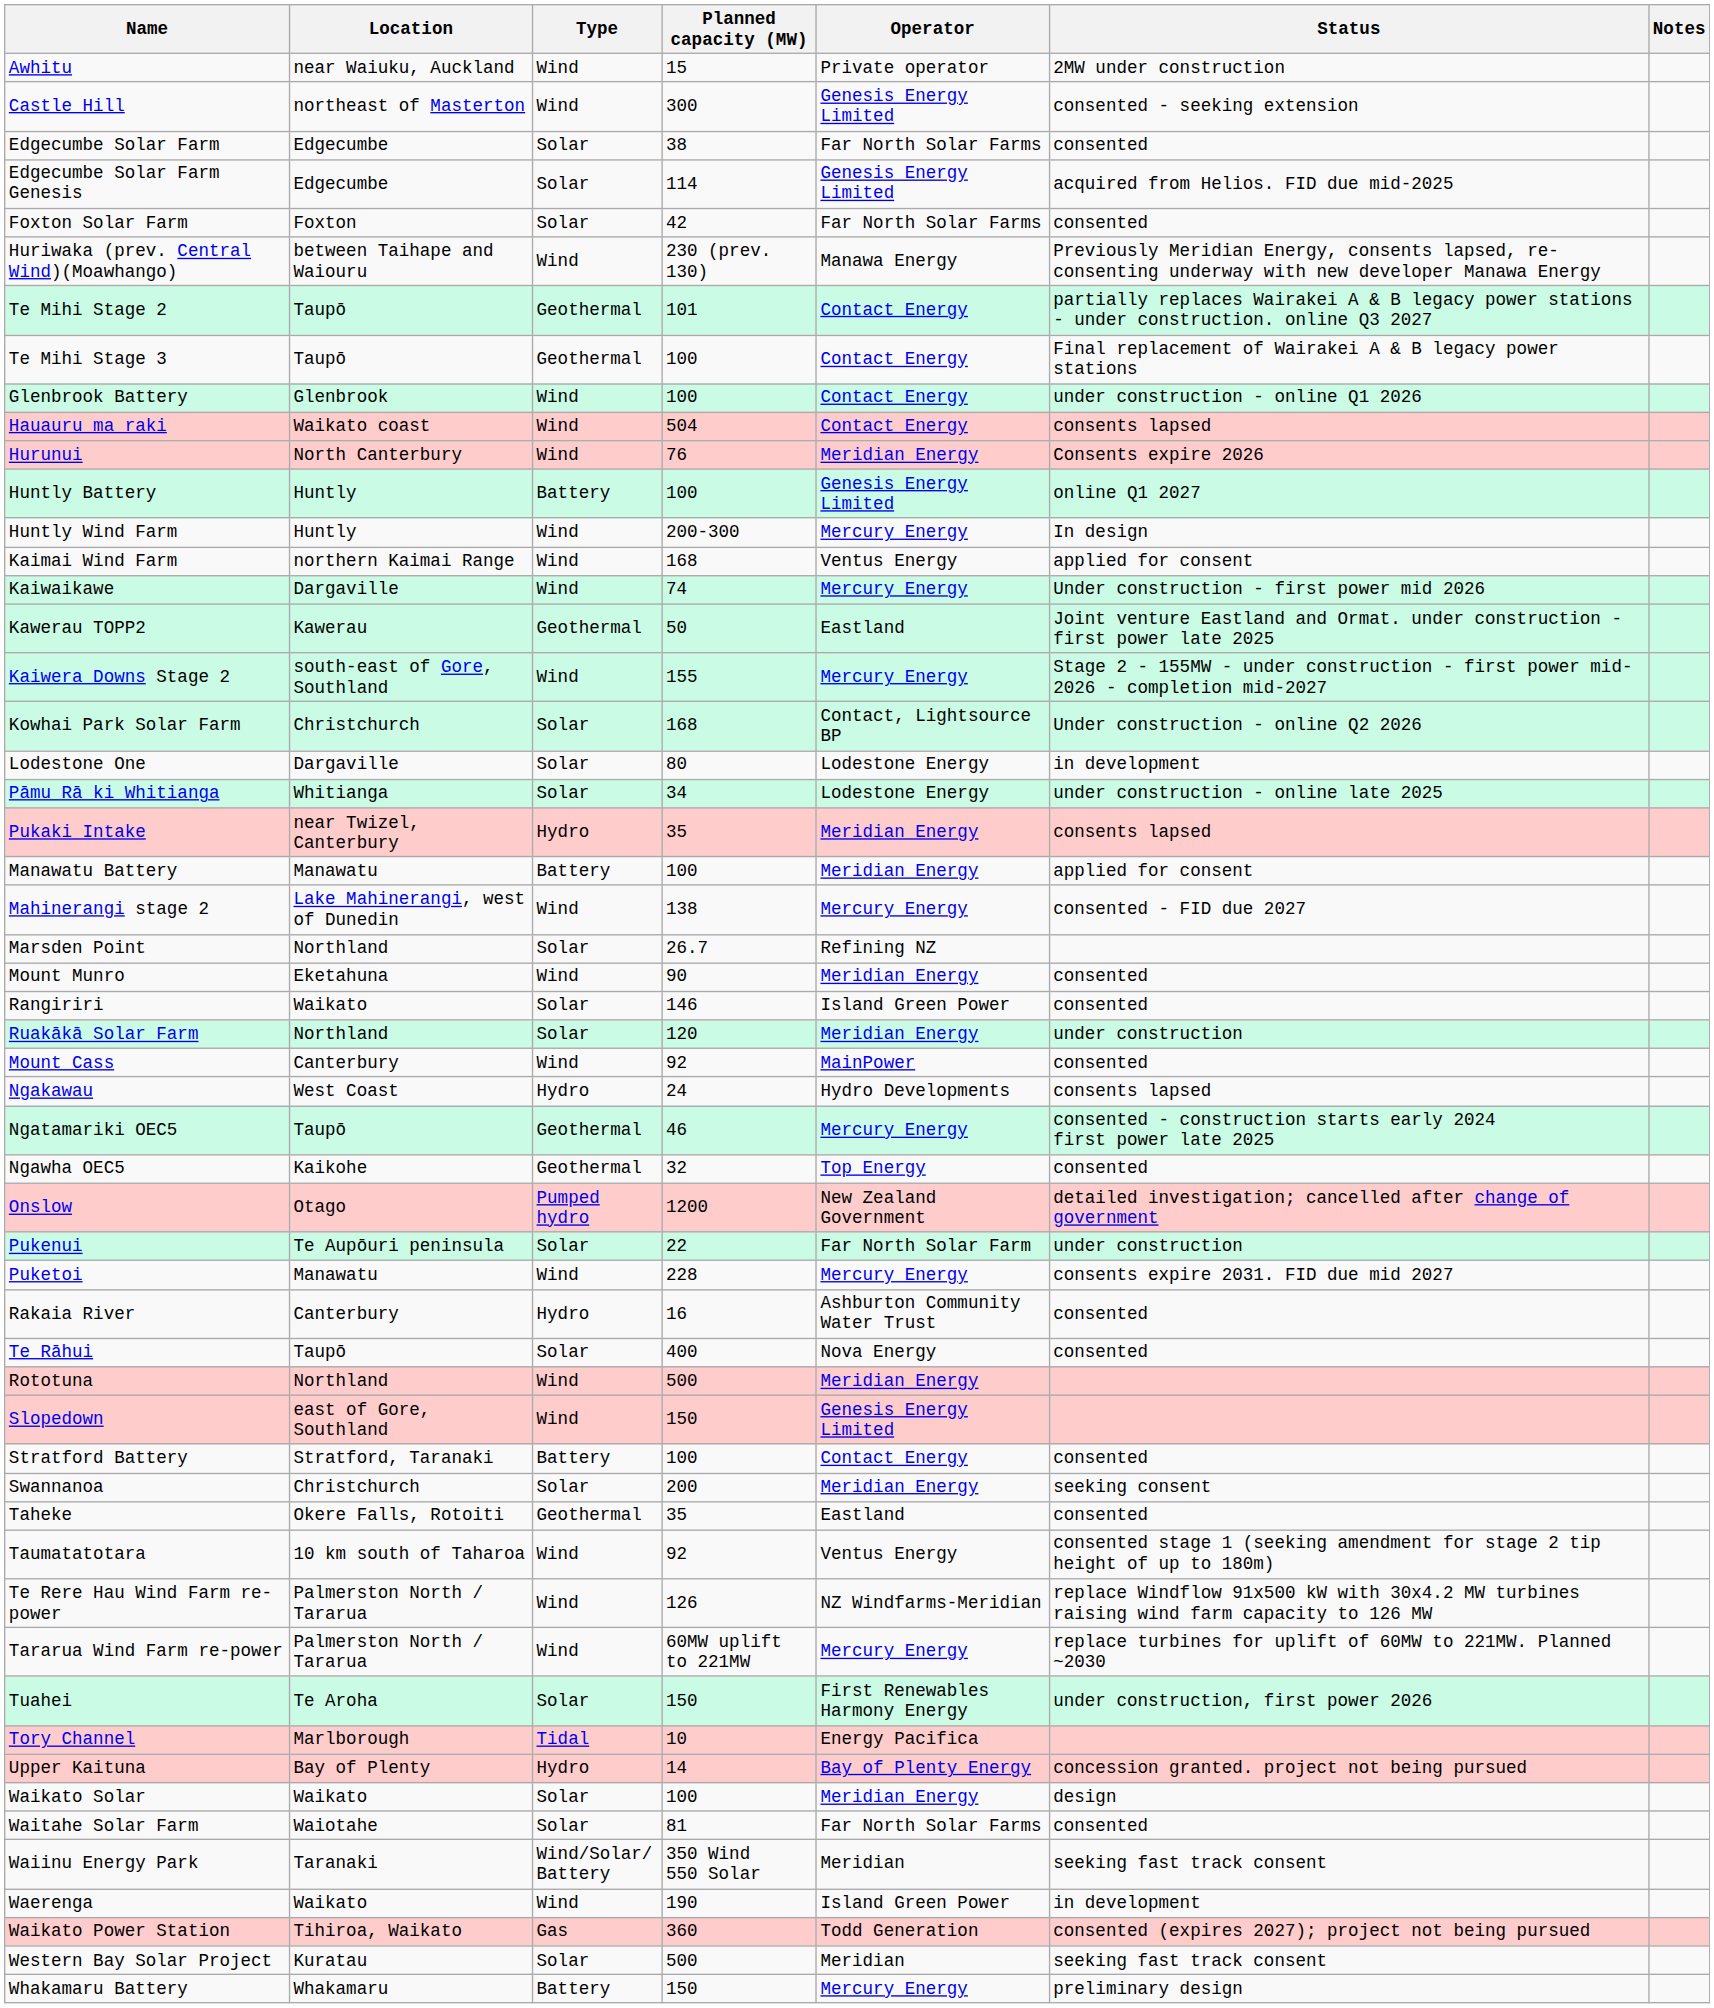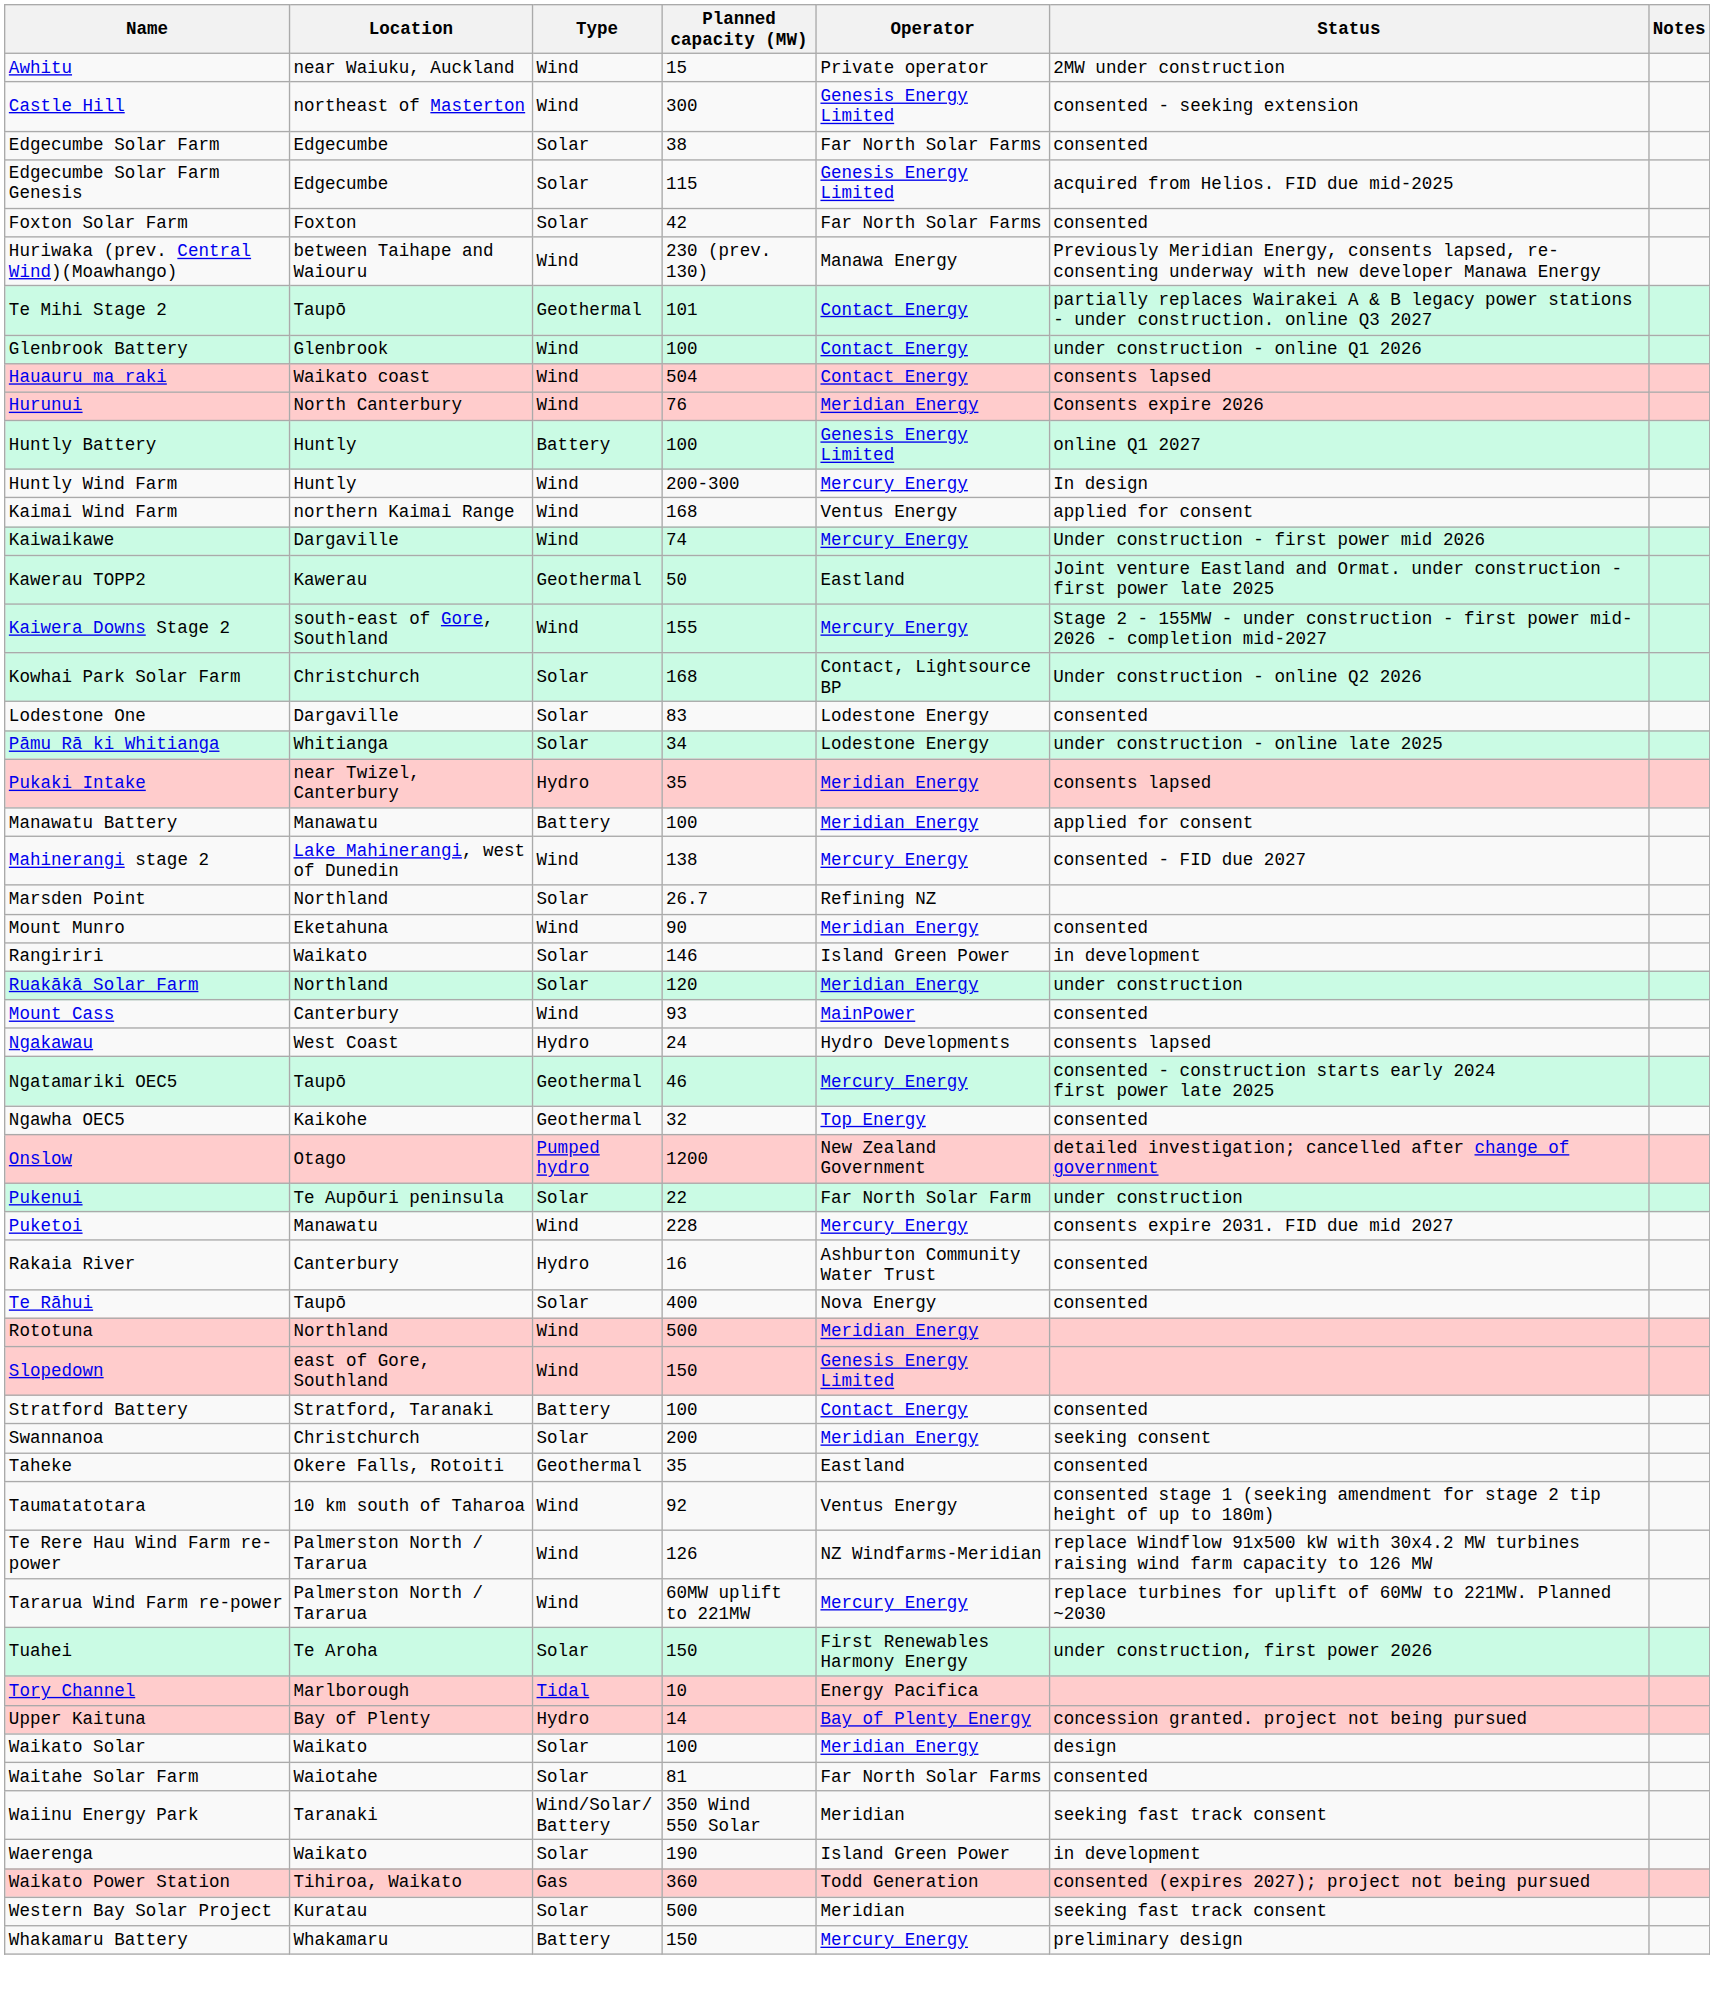Edgecumbe Solar Farm Genesis | Planned capacity (MW): 114 -> 115
- row: Te Mihi Stage 3 | Taupō | Geothermal | 100 | Contact Energy | Final replacement of Wairakei A & B legacy power stations
Lodestone One | Planned capacity (MW): 80 -> 83
Lodestone One | Status: in development -> consented
Rangiriri | Status: consented -> in development
Mount Cass | Planned capacity (MW): 92 -> 93
Waerenga | Type: Wind -> Solar
